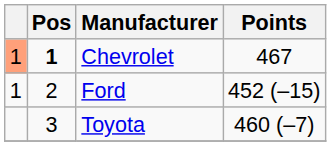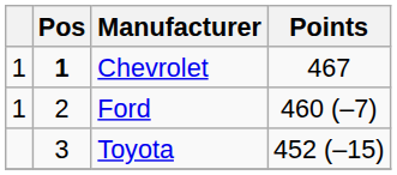Chevrolet | column 1: lightsalmon background -> no background
Ford | Points: 452 (–15) -> 460 (–7)
Toyota | Points: 460 (–7) -> 452 (–15)
